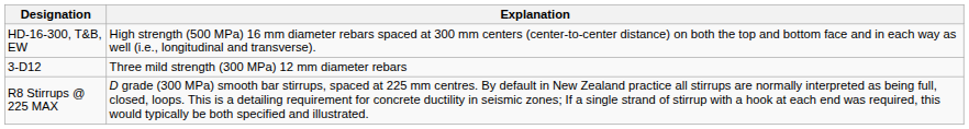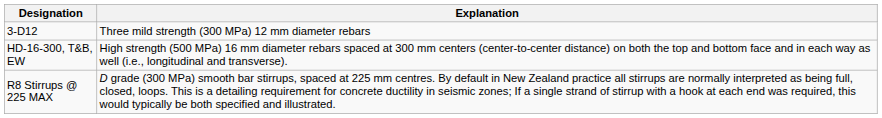rows swapped: HD-16-300, T&B, EW <-> 3-D12
